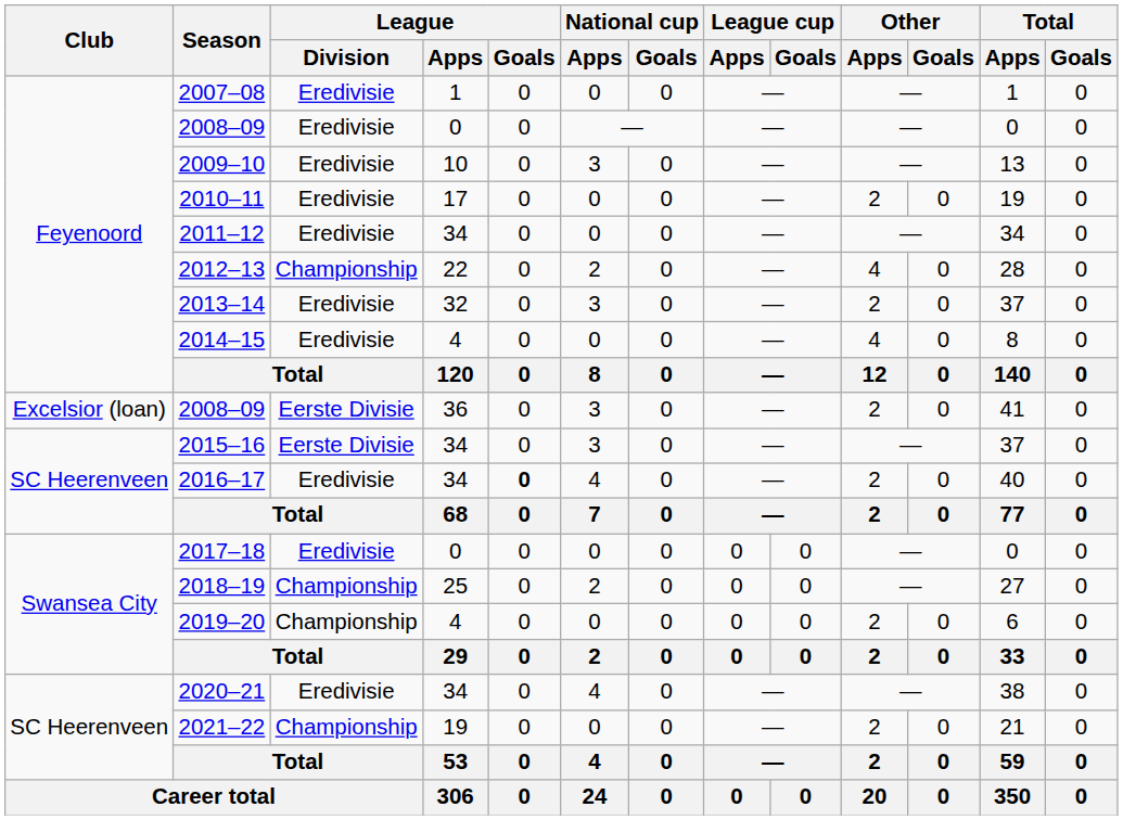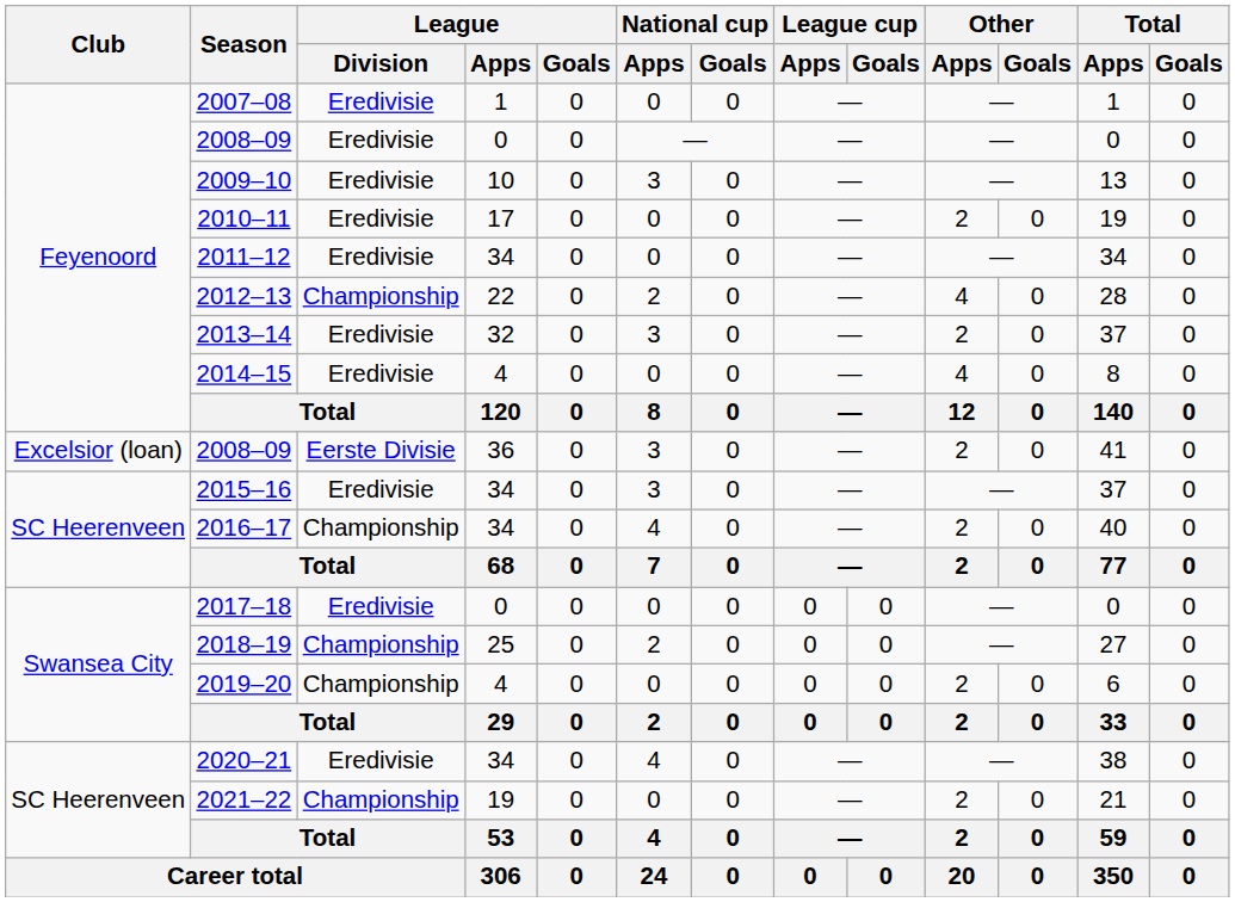2015–16 | League / Division: Eerste Divisie -> Eredivisie
2016–17 | League / Division: Eredivisie -> Championship
2016–17 | League / Goals: bold -> normal
